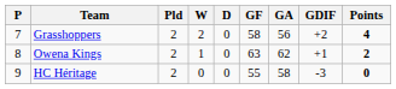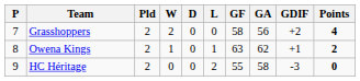+ column: L | 0 | 1 | 2
